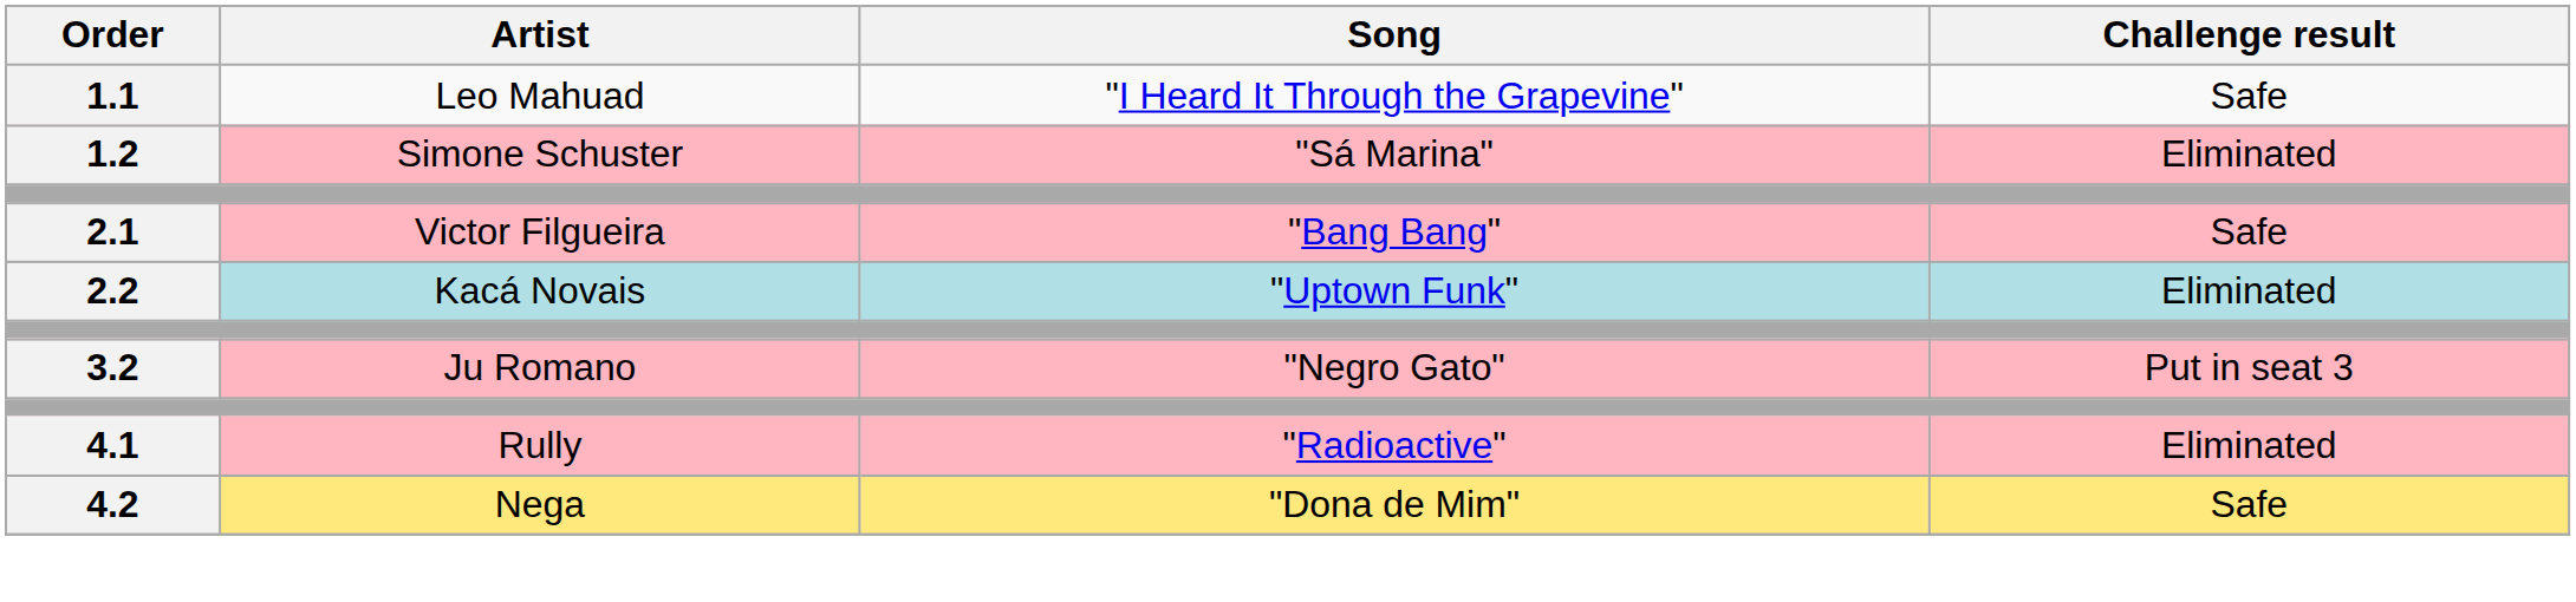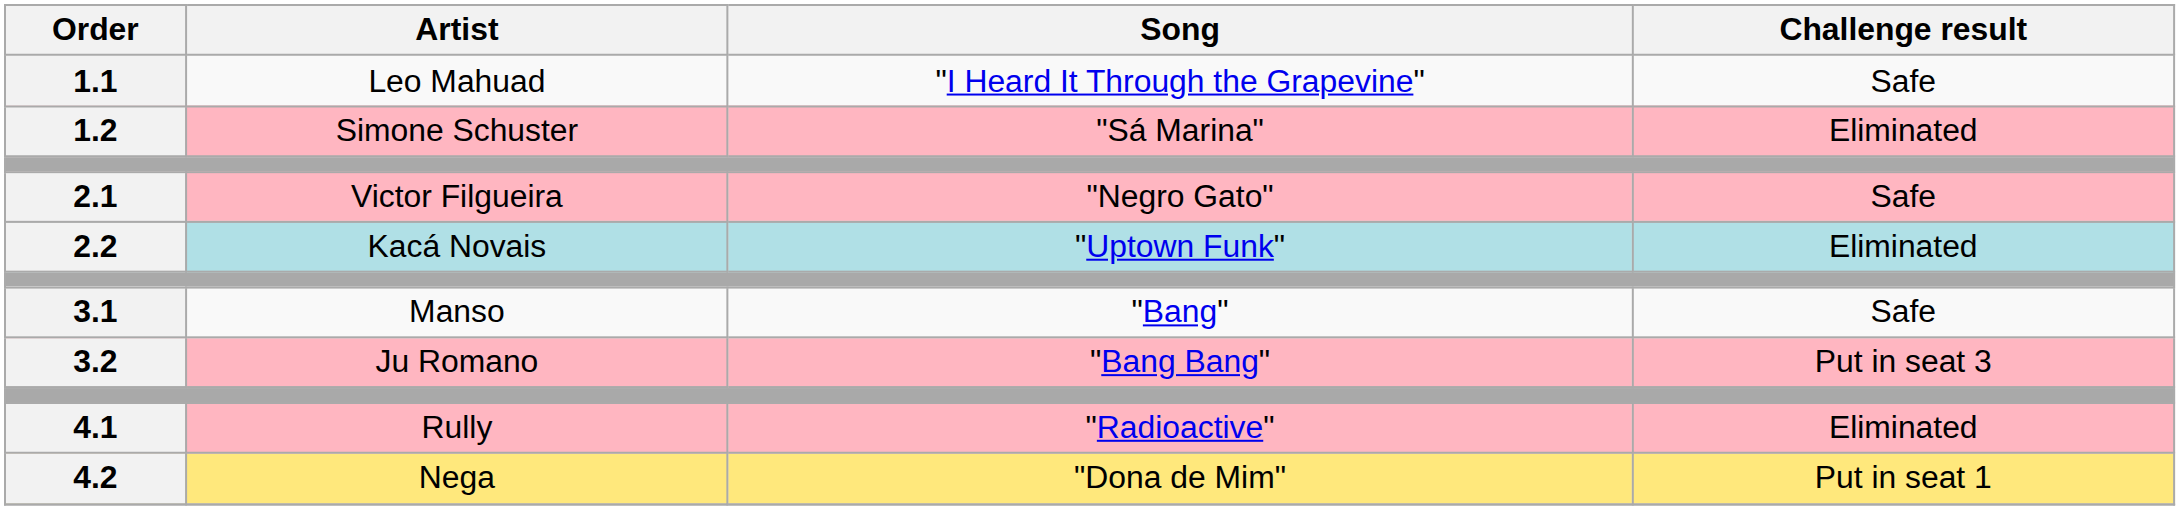2.1 | Song: "Bang Bang" -> "Negro Gato"
+ row: 3.1 | Manso | "Bang" | Safe
3.2 | Song: "Negro Gato" -> "Bang Bang"
4.2 | Challenge result: Safe -> Put in seat 1
